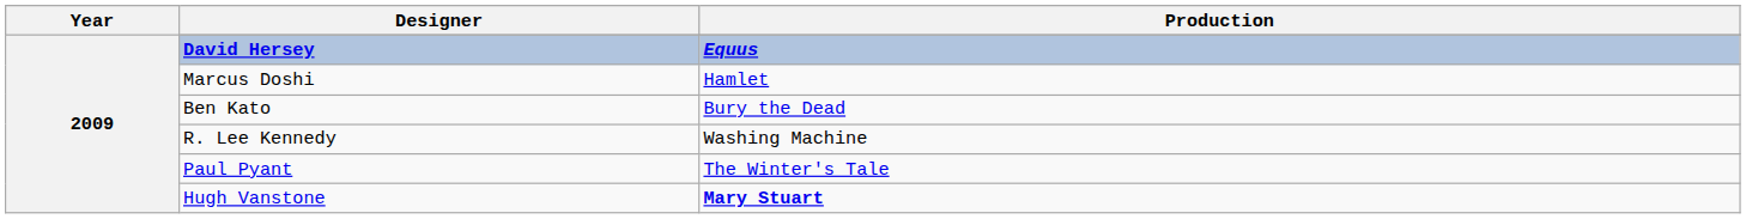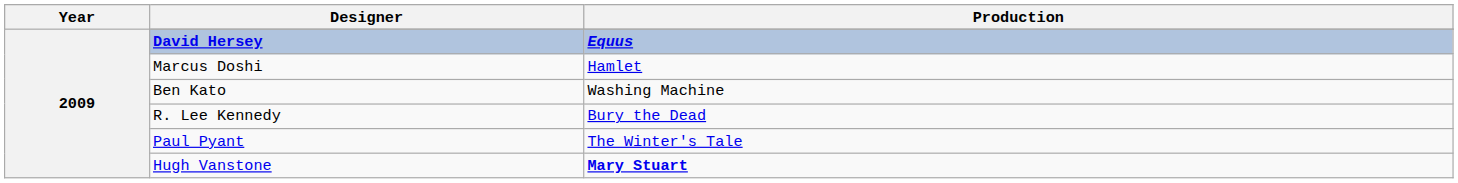Ben Kato | Production: Bury the Dead -> Washing Machine
R. Lee Kennedy | Production: Washing Machine -> Bury the Dead
